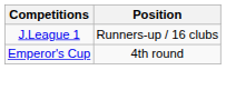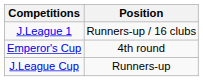+ row: J.League Cup | Runners-up
